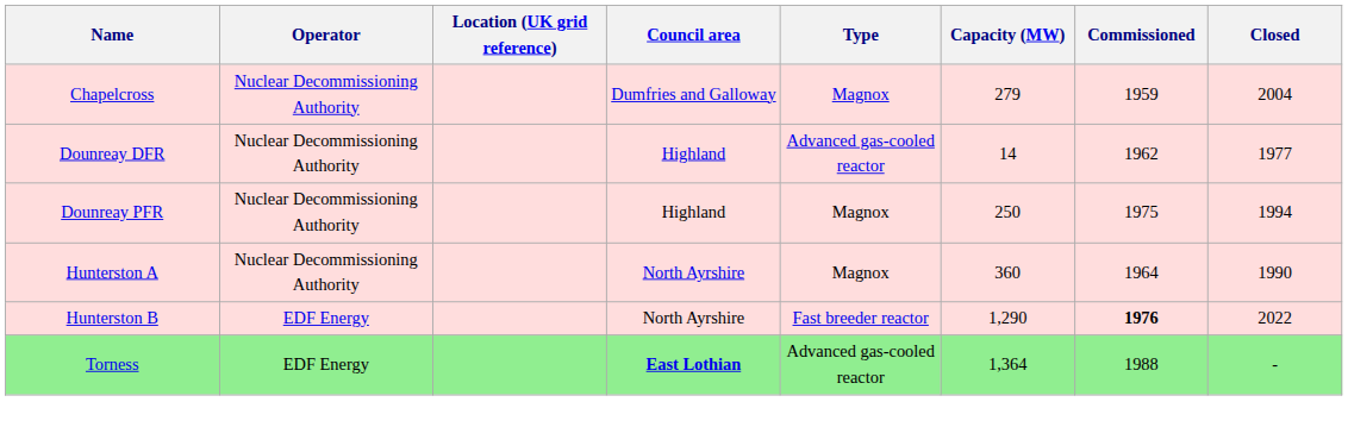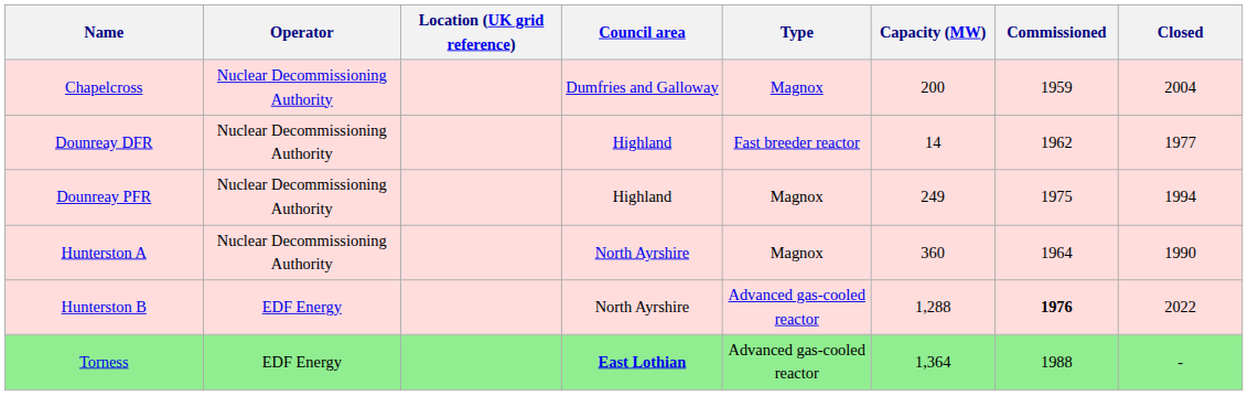Chapelcross | Capacity (MW): 279 -> 200
Dounreay DFR | Type: Advanced gas-cooled reactor -> Fast breeder reactor
Dounreay PFR | Capacity (MW): 250 -> 249
Hunterston B | Type: Fast breeder reactor -> Advanced gas-cooled reactor
Hunterston B | Capacity (MW): 1,290 -> 1,288
